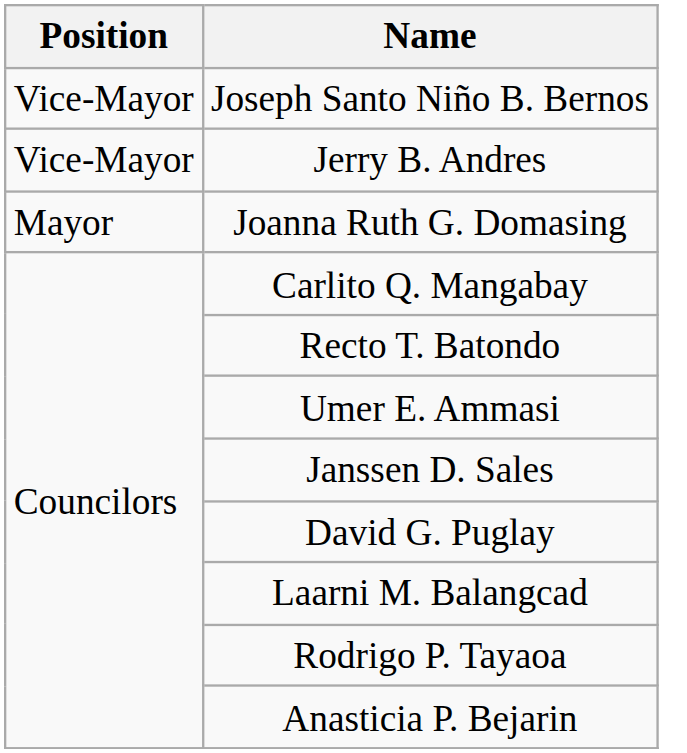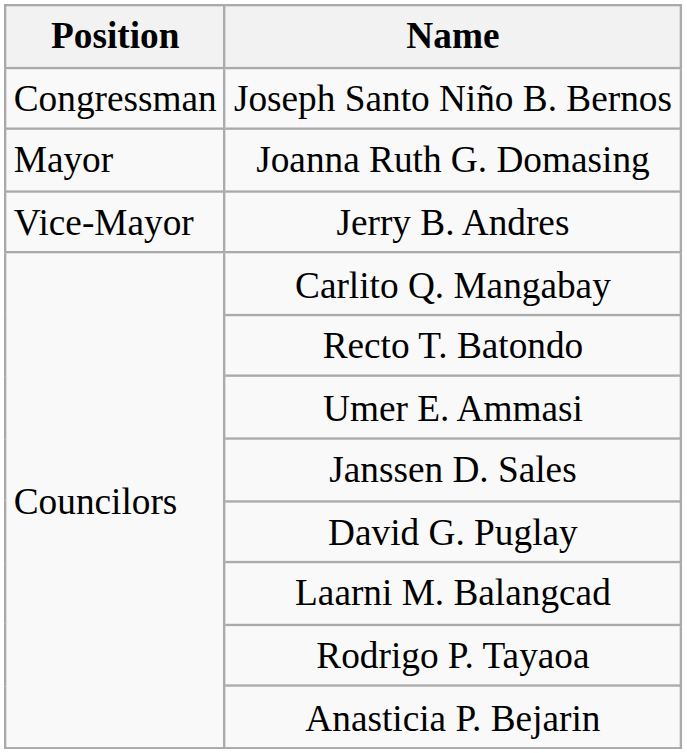Joseph Santo Niño B. Bernos | Position: Vice-Mayor -> Congressman
rows swapped: Joanna Ruth G. Domasing <-> Jerry B. Andres
